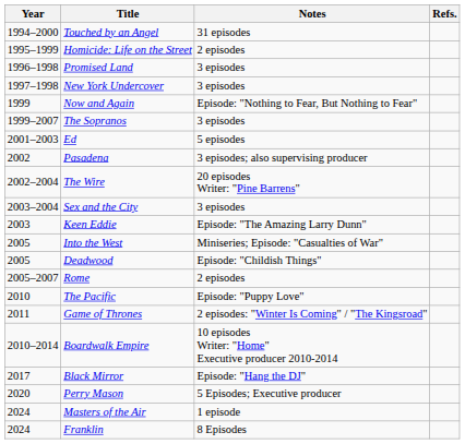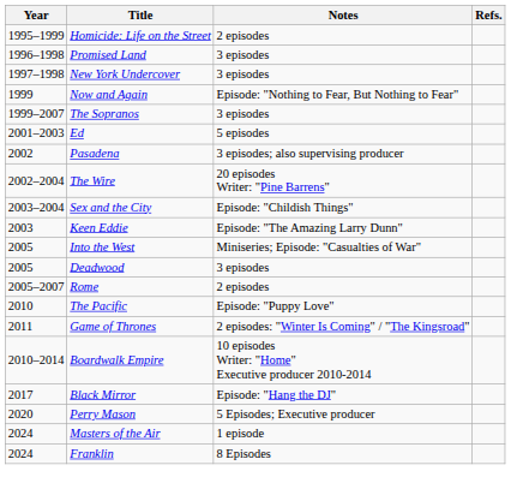- row: 1994–2000 | Touched by an Angel | 31 episodes
Sex and the City | Notes: 3 episodes -> Episode: "Childish Things"
Deadwood | Notes: Episode: "Childish Things" -> 3 episodes
